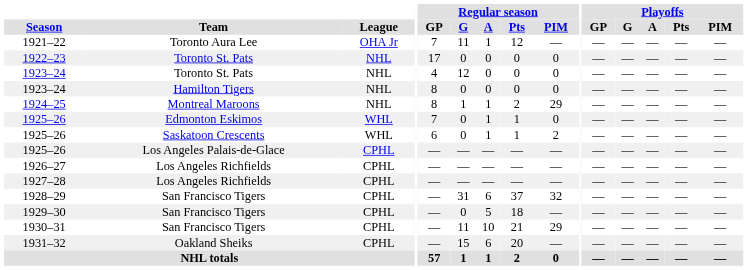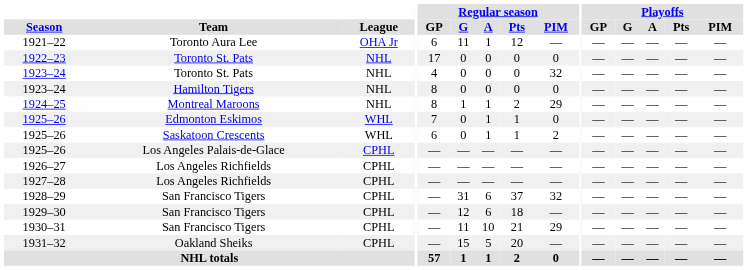1921–22 | Regular season / GP: 7 -> 6
1923–24 / Toronto St. Pats | Regular season / G: 12 -> 0
1923–24 / Toronto St. Pats | Regular season / PIM: 0 -> 32
1929–30 | Regular season / G: 0 -> 12
1929–30 | Regular season / A: 5 -> 6
1931–32 | Regular season / A: 6 -> 5
